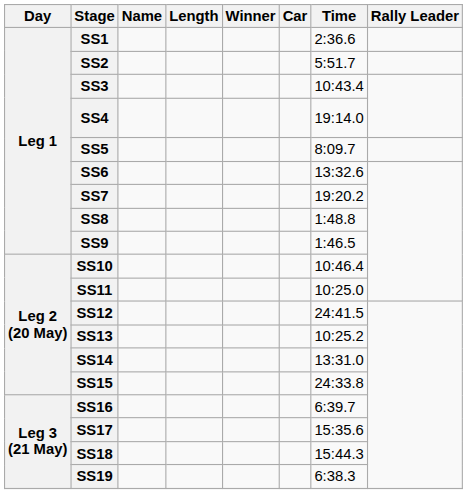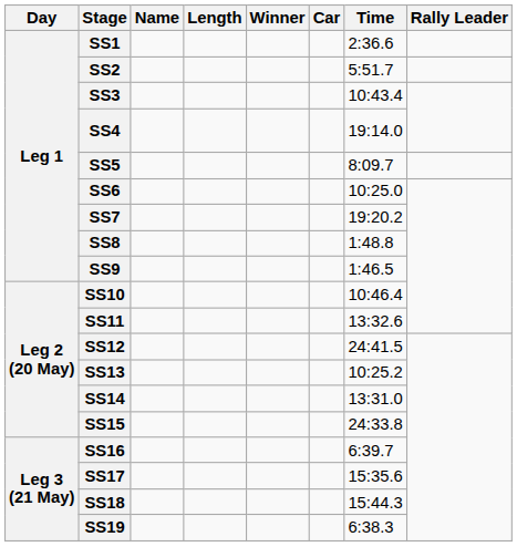SS6 | Time: 13:32.6 -> 10:25.0
SS11 | Time: 10:25.0 -> 13:32.6
